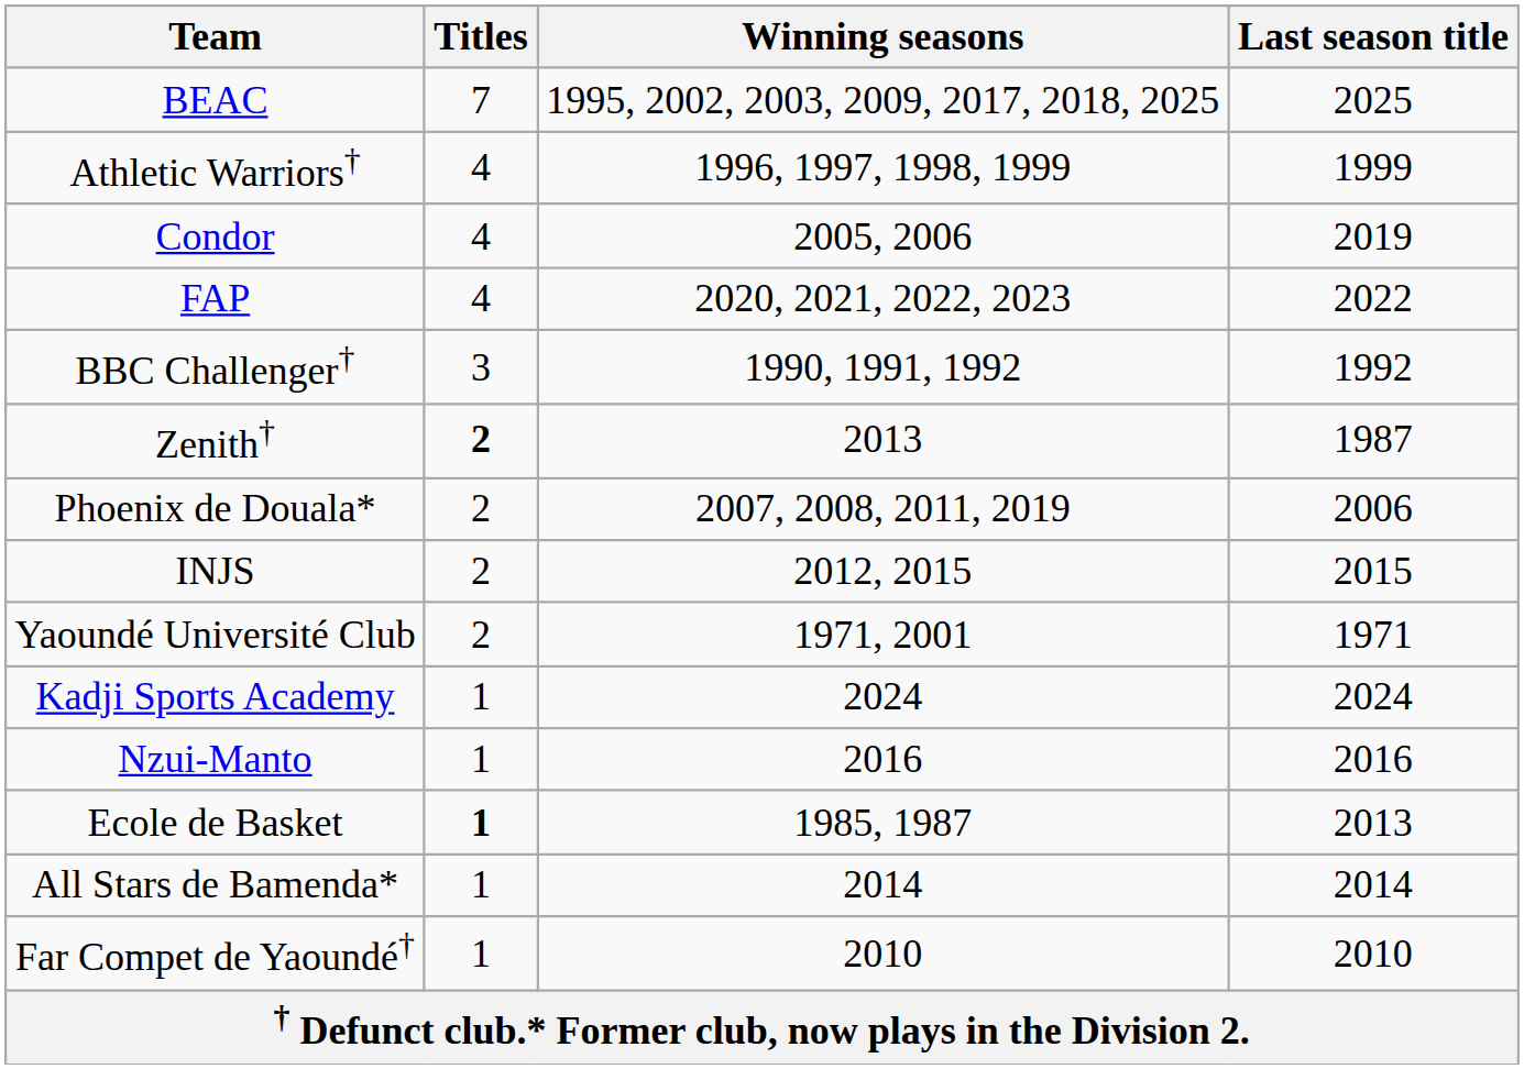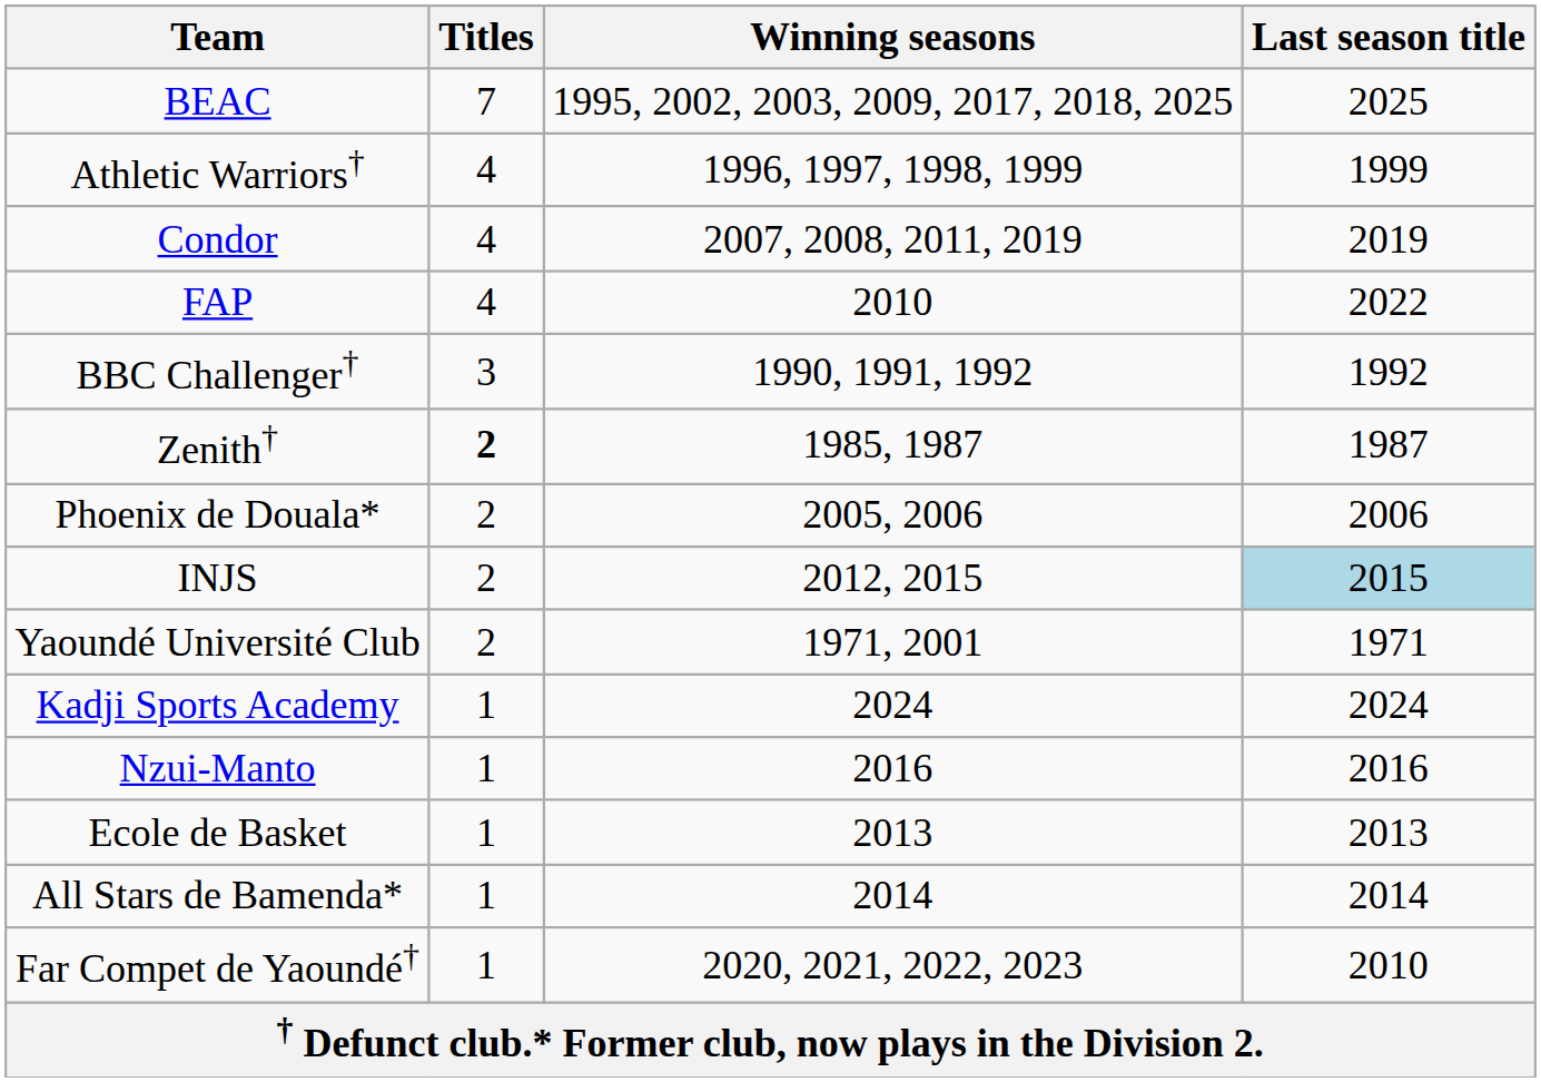Condor | Winning seasons: 2005, 2006 -> 2007, 2008, 2011, 2019
FAP | Winning seasons: 2020, 2021, 2022, 2023 -> 2010
Zenith† | Winning seasons: 2013 -> 1985, 1987
Phoenix de Douala* | Winning seasons: 2007, 2008, 2011, 2019 -> 2005, 2006
INJS | Last season title: no background -> lightblue background
Ecole de Basket | Titles: bold -> normal
Ecole de Basket | Winning seasons: 1985, 1987 -> 2013
Far Compet de Yaoundé† | Winning seasons: 2010 -> 2020, 2021, 2022, 2023
